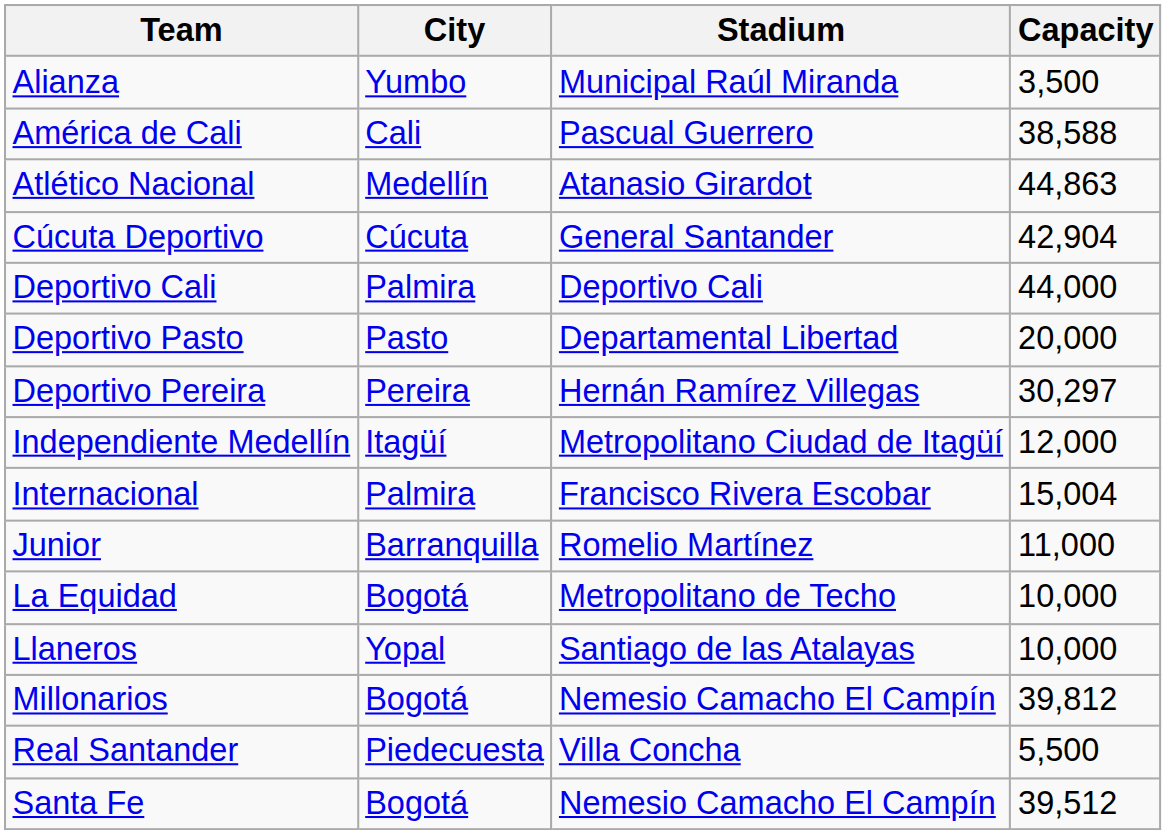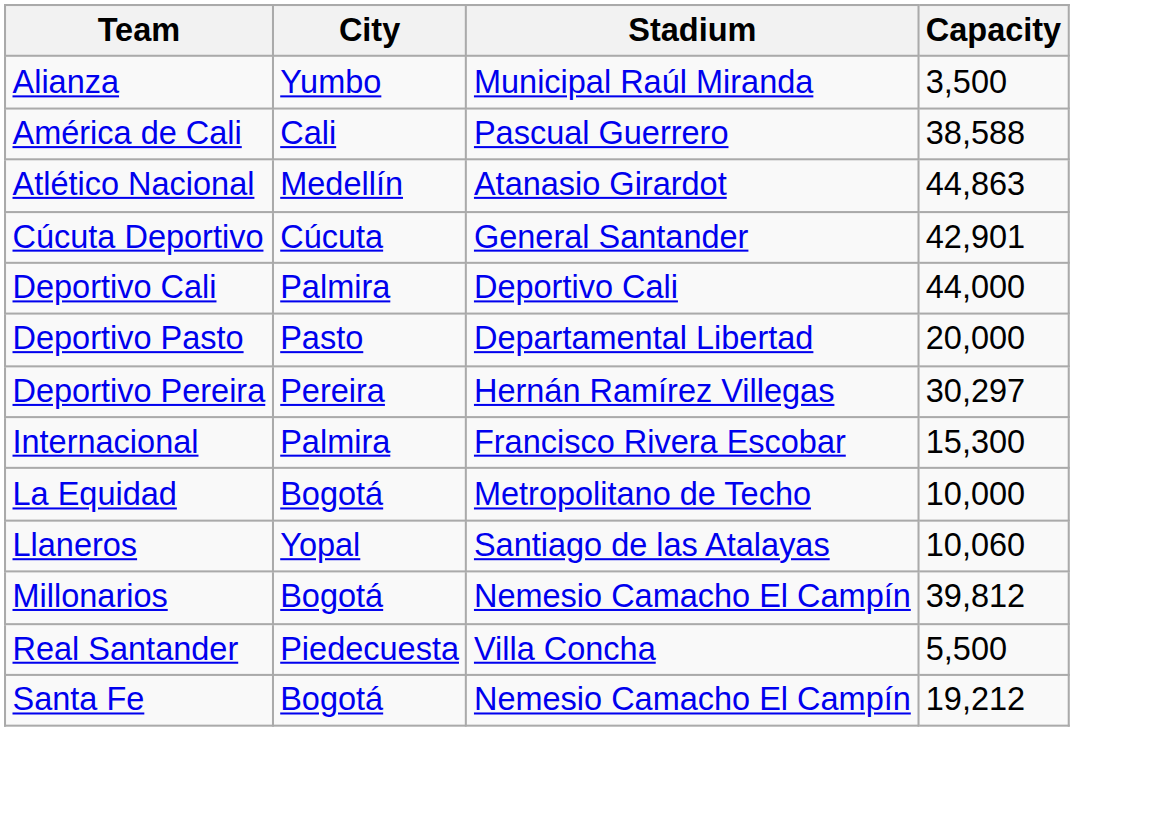Cúcuta Deportivo | Capacity: 42,904 -> 42,901
- row: Independiente Medellín | Itagüí | Metropolitano Ciudad de Itagüí | 12,000
Internacional | Capacity: 15,004 -> 15,300
- row: Junior | Barranquilla | Romelio Martínez | 11,000
Llaneros | Capacity: 10,000 -> 10,060
Santa Fe | Capacity: 39,512 -> 19,212
